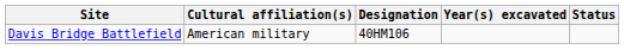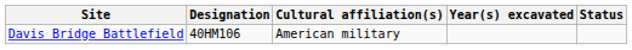columns swapped: Designation <-> Cultural affiliation(s)
